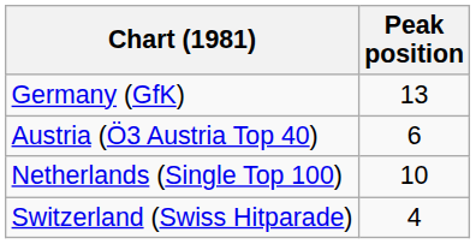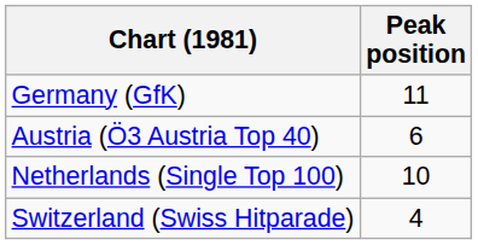Germany (GfK) | Peak position: 13 -> 11
